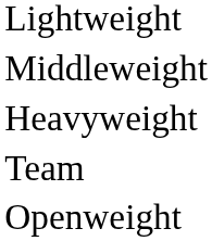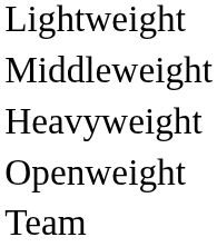rows swapped: Openweight <-> Team
